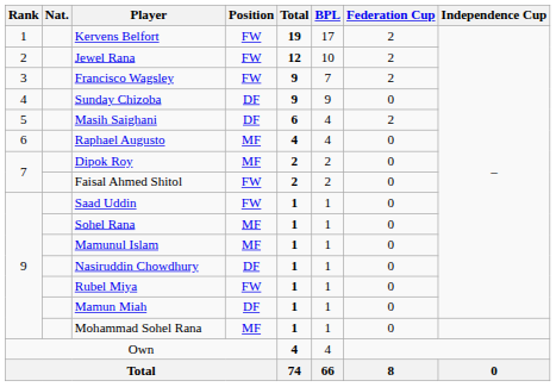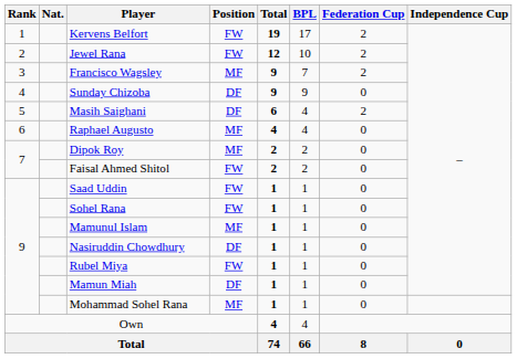Francisco Wagsley | Position: FW -> MF
Sohel Rana | Position: MF -> FW
